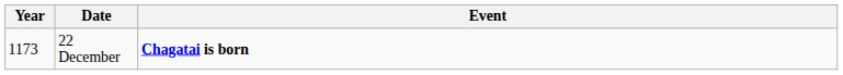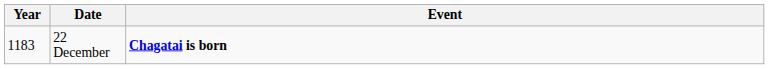22 December | Year: 1173 -> 1183
